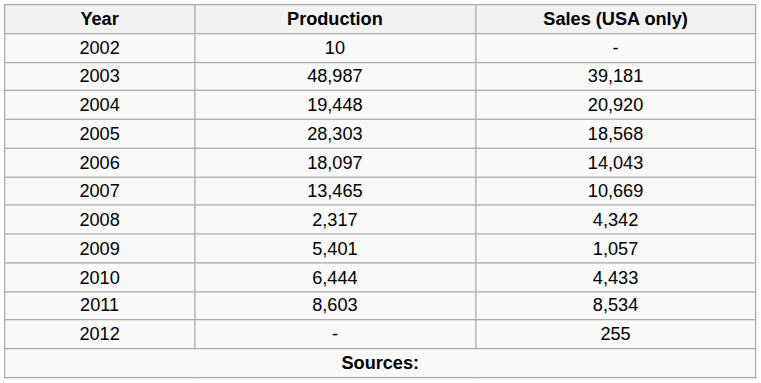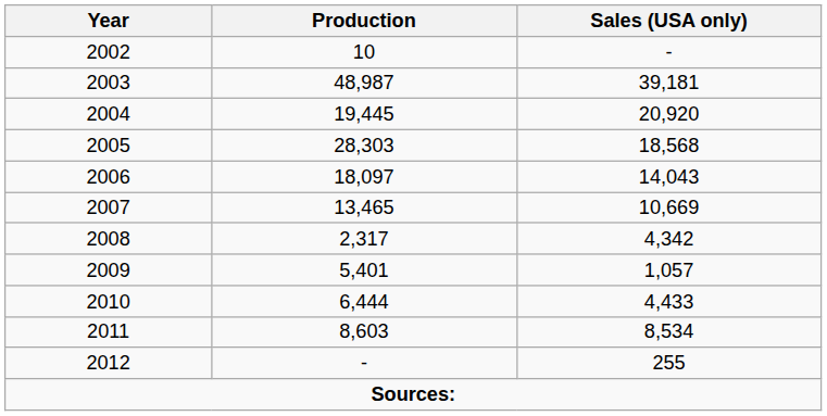2004 | Production: 19,448 -> 19,445
